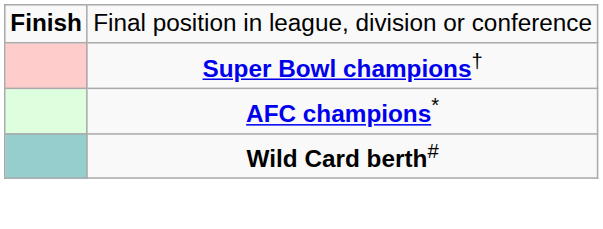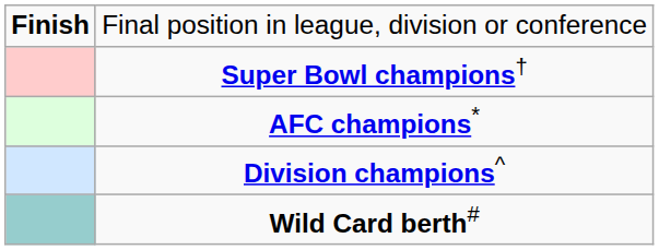+ row: Division champions^
